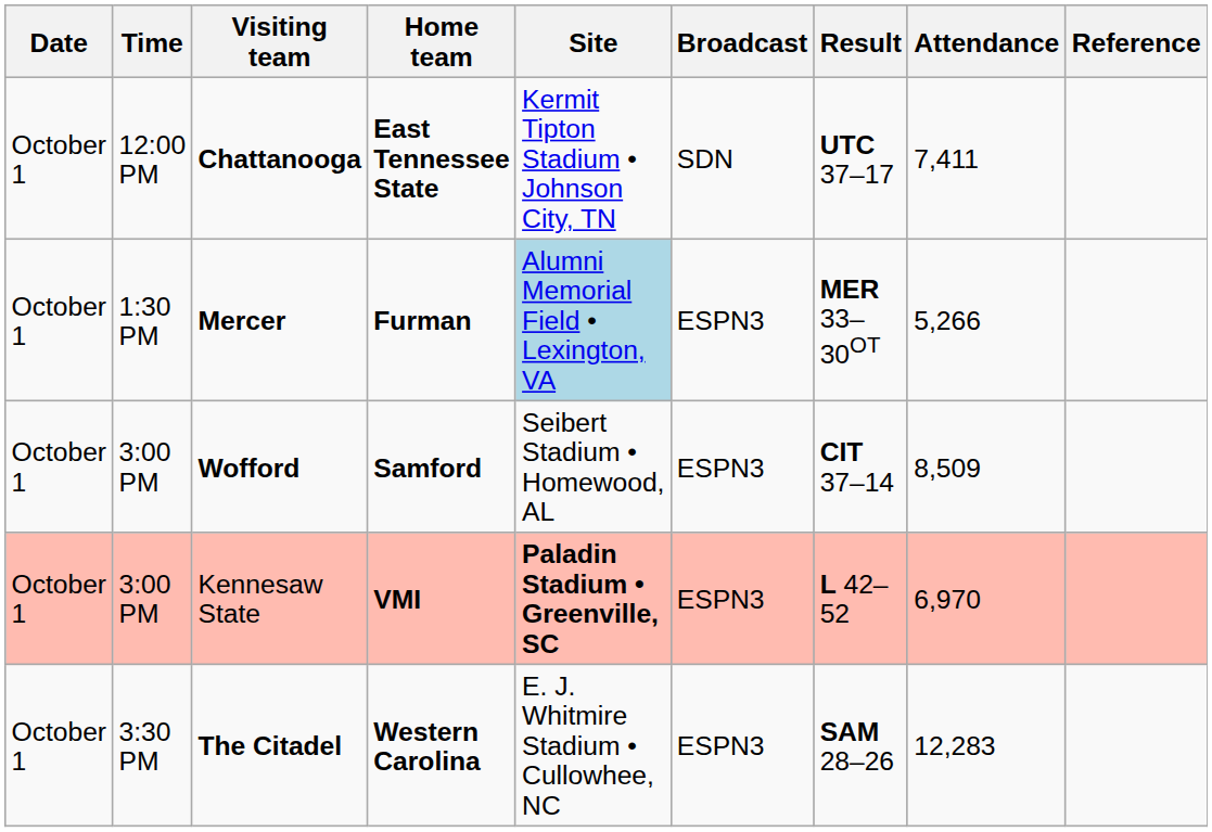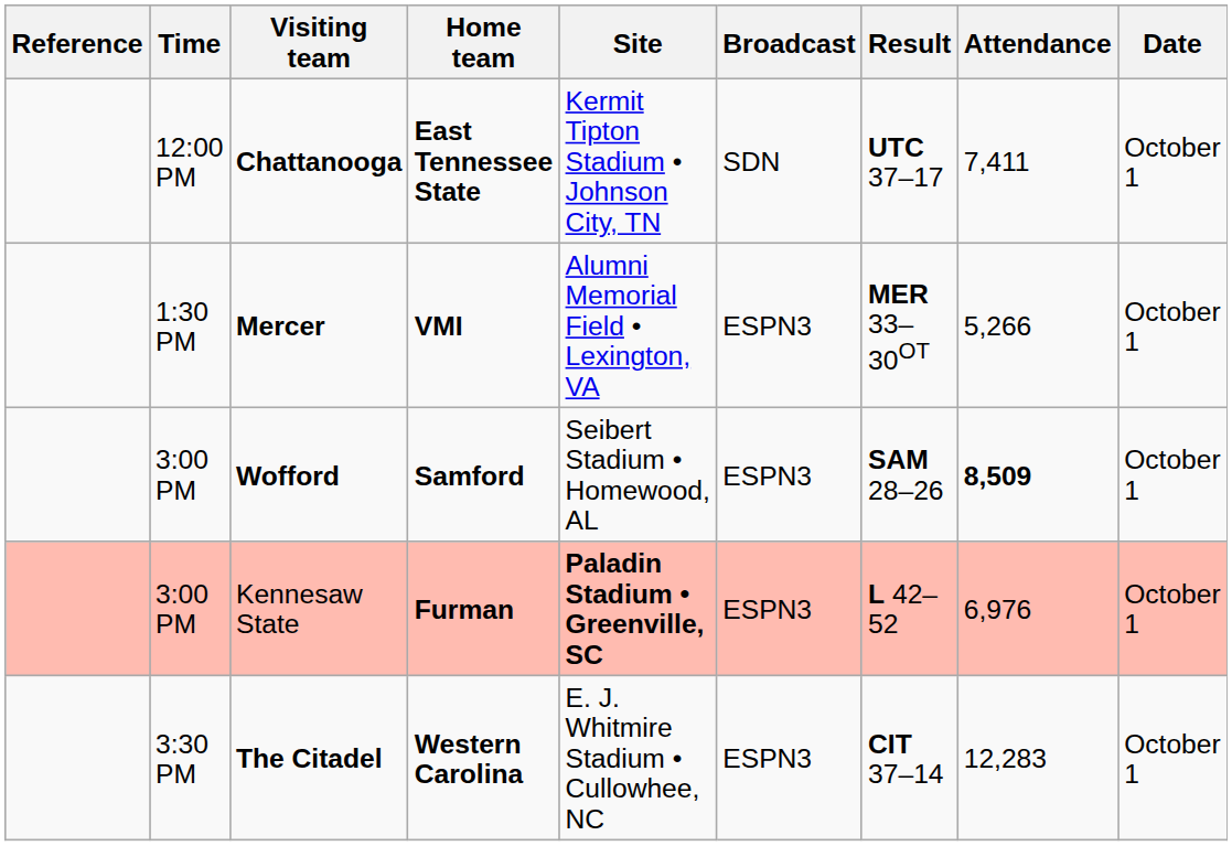columns swapped: Date <-> Reference
Mercer | Home team: Furman -> VMI
Mercer | Site: lightblue background -> no background
Wofford | Result: CIT 37–14 -> SAM 28–26
Wofford | Attendance: normal -> bold
Kennesaw State | Home team: VMI -> Furman
Kennesaw State | Attendance: 6,970 -> 6,976
The Citadel | Result: SAM 28–26 -> CIT 37–14
